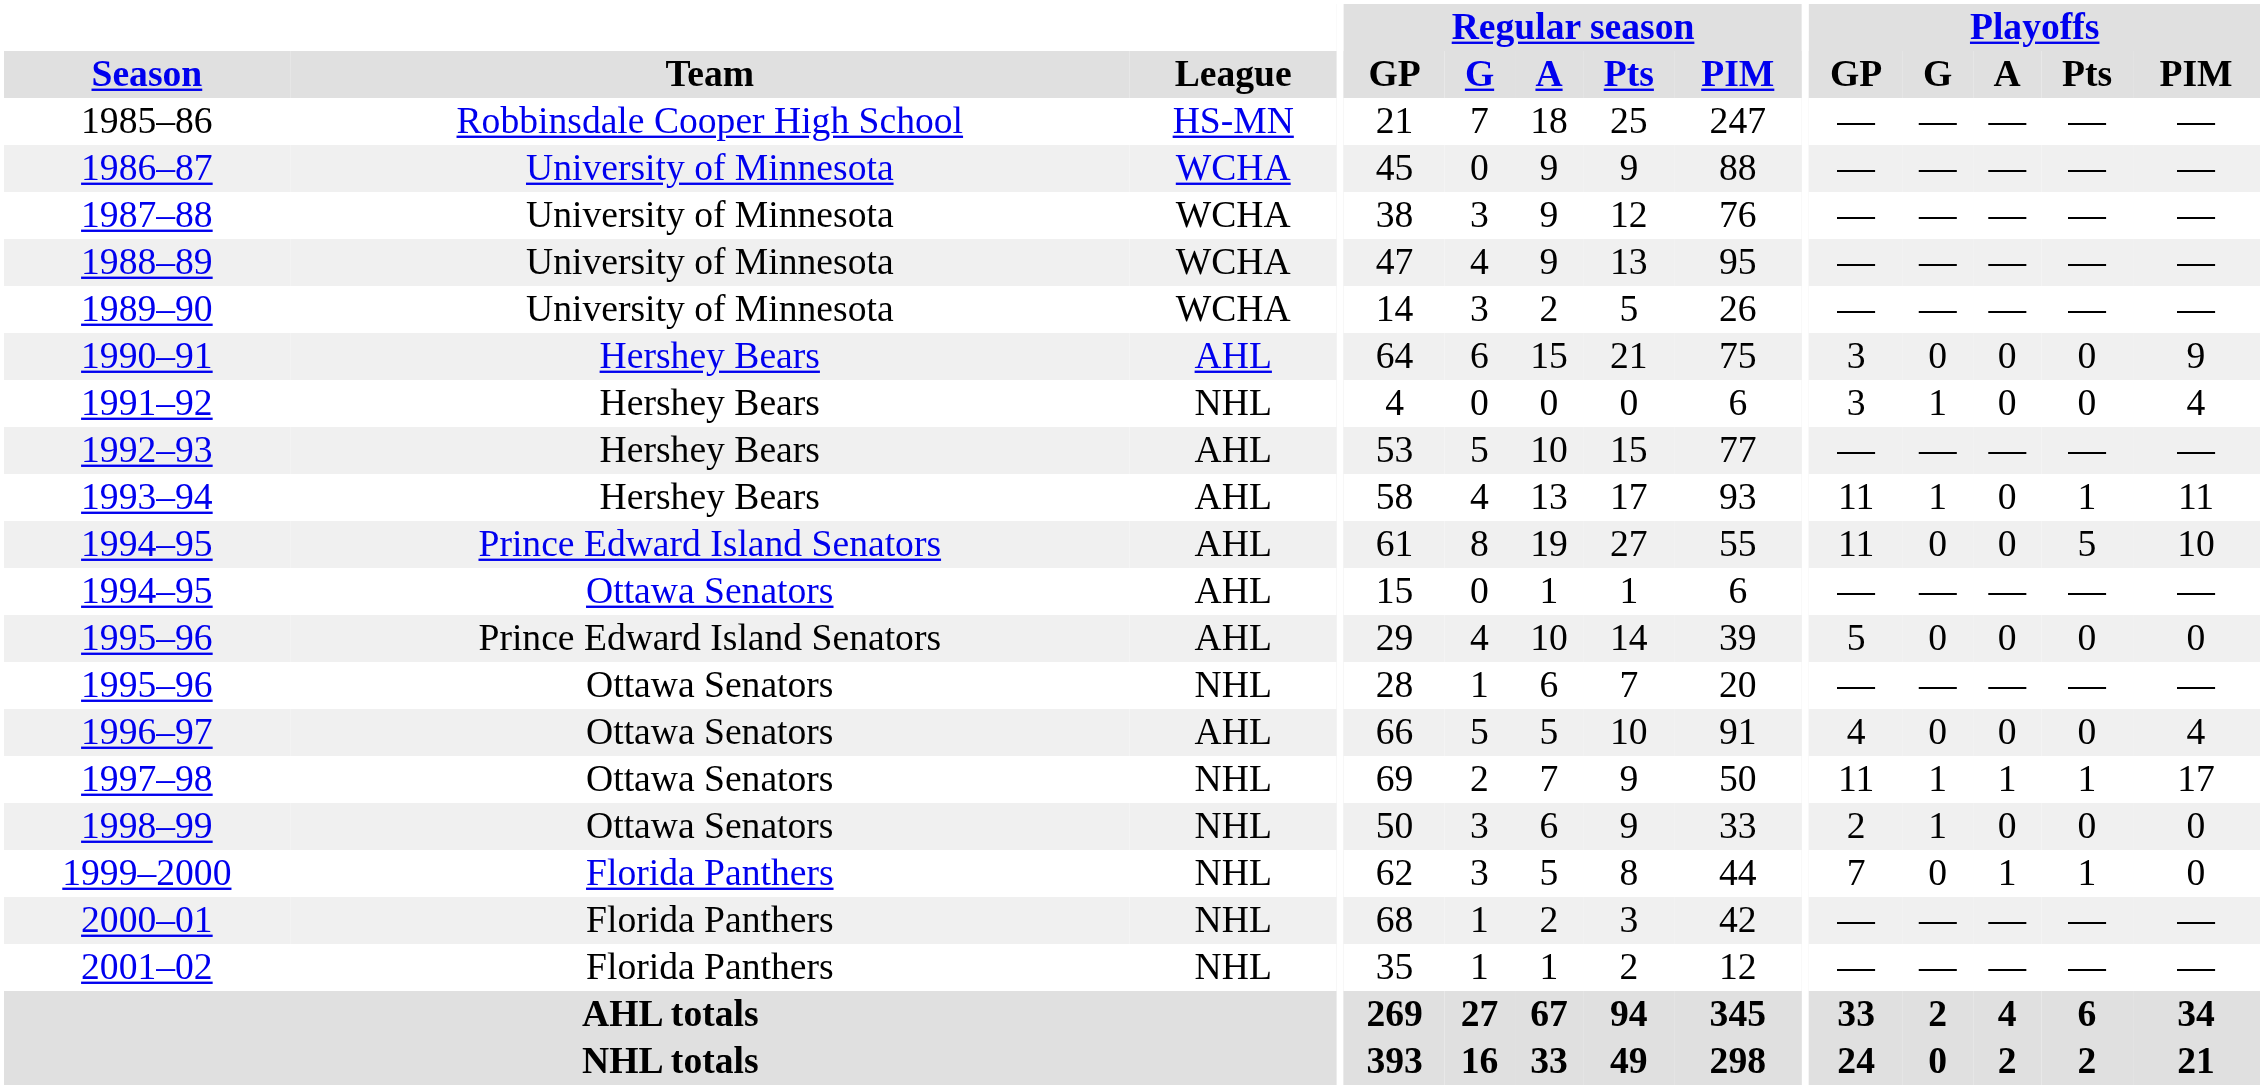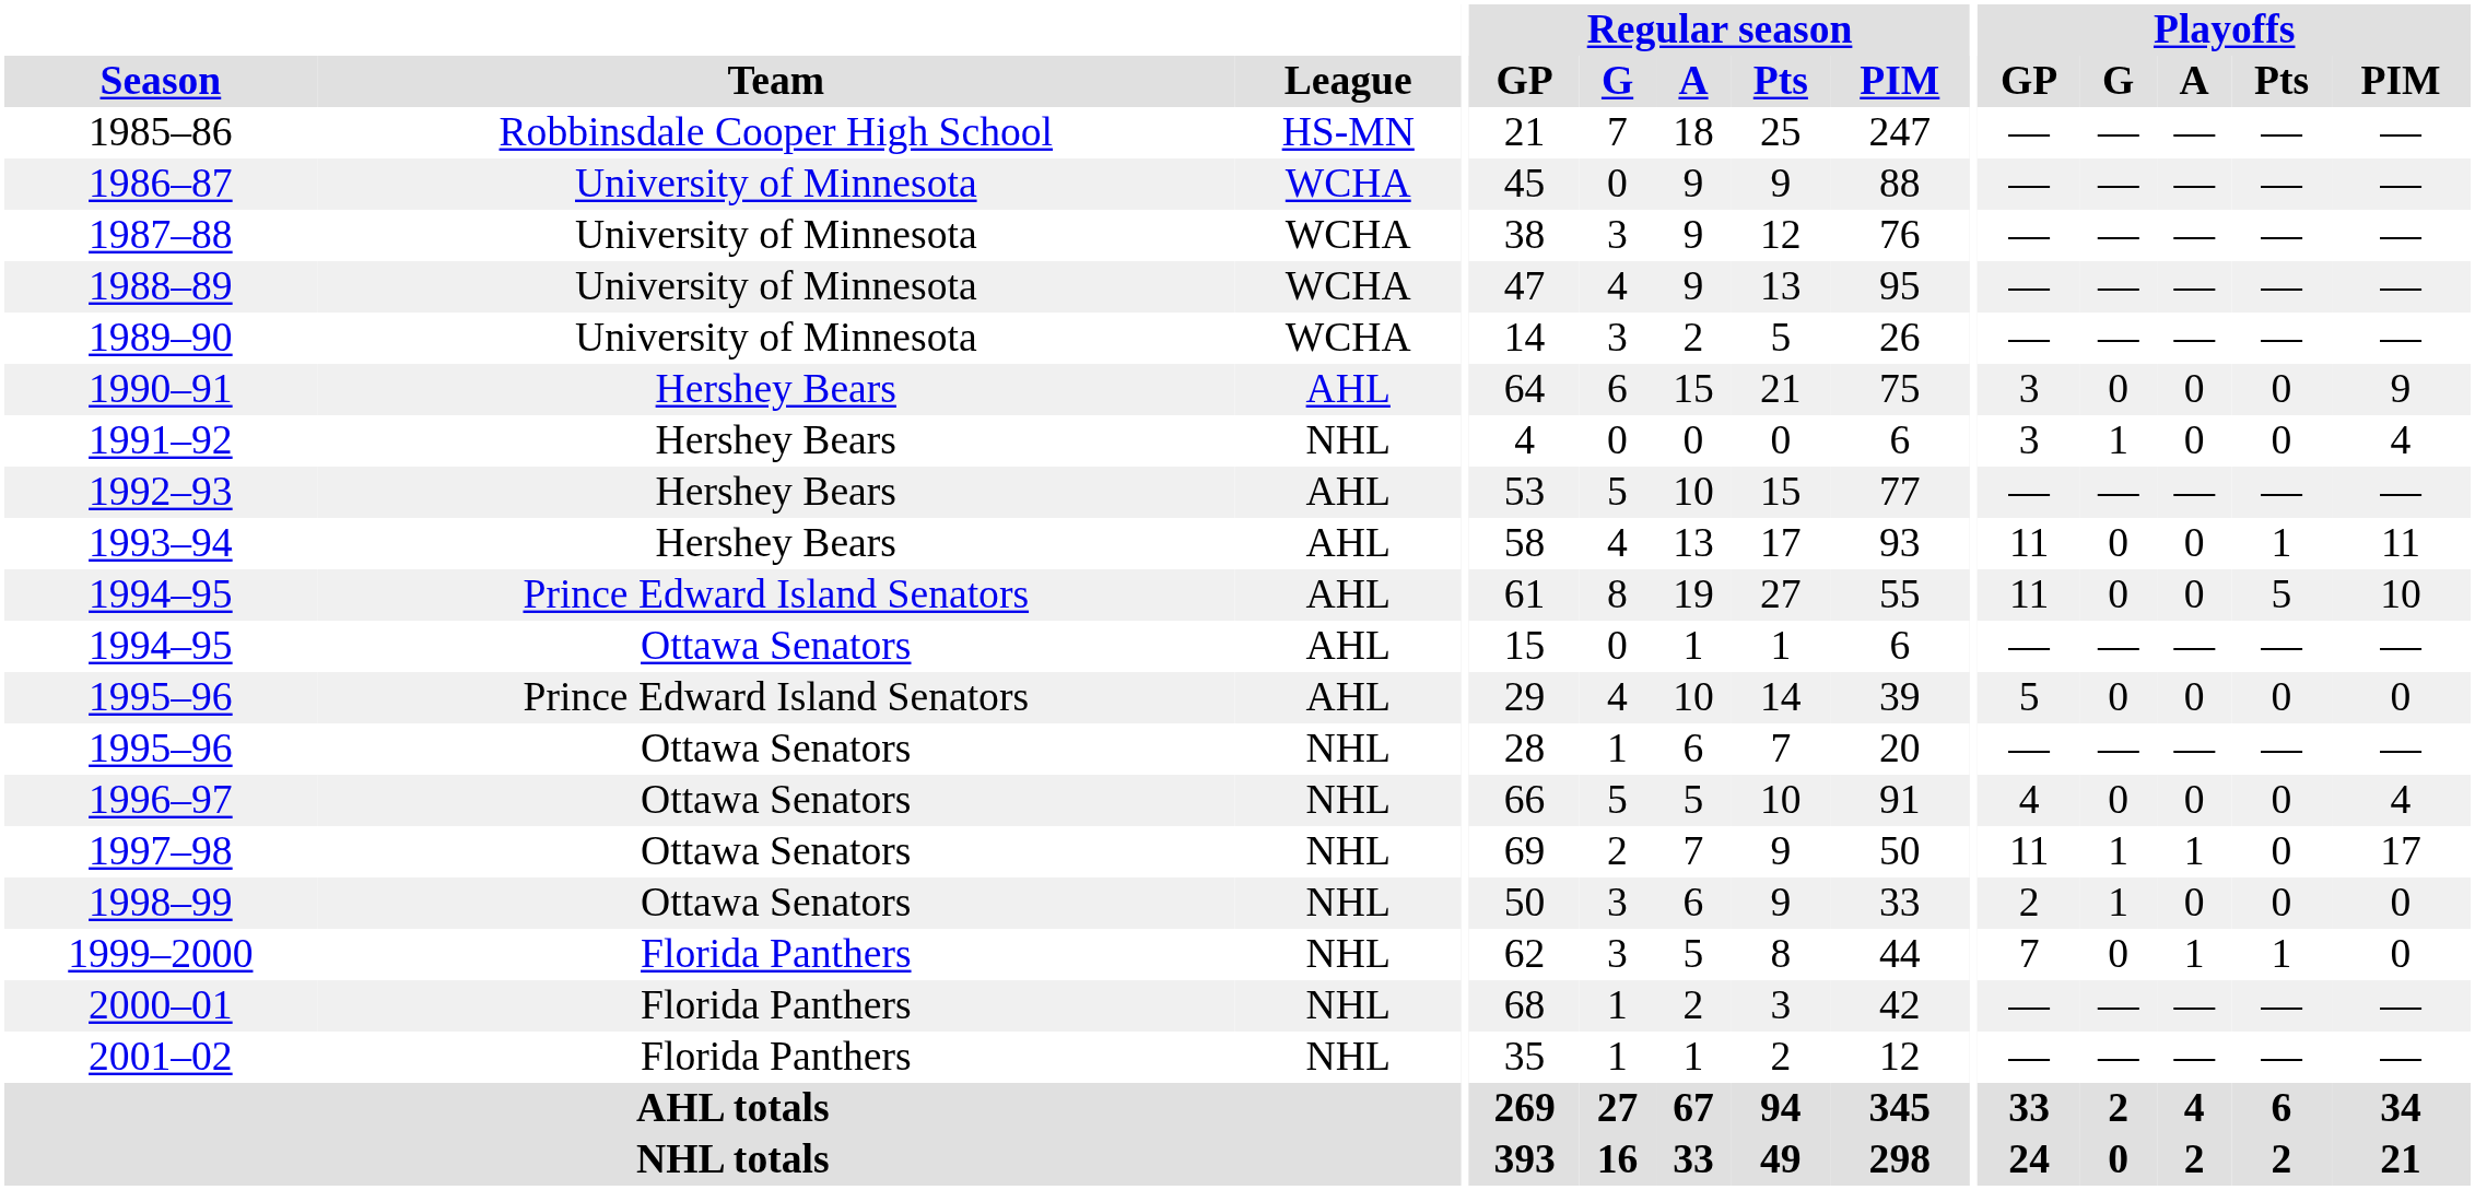1993–94 | Playoffs / G: 1 -> 0
1996–97 | League: AHL -> NHL
1997–98 | Playoffs / Pts: 1 -> 0
